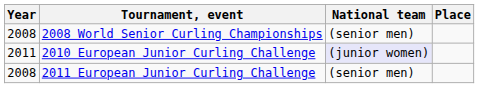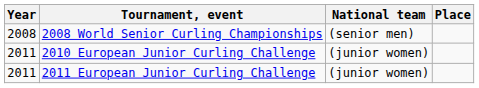2010 European Junior Curling Challenge | National team: lavender background -> no background
2011 European Junior Curling Challenge | Year: 2008 -> 2011
2011 European Junior Curling Challenge | National team: (senior men) -> (junior women)
